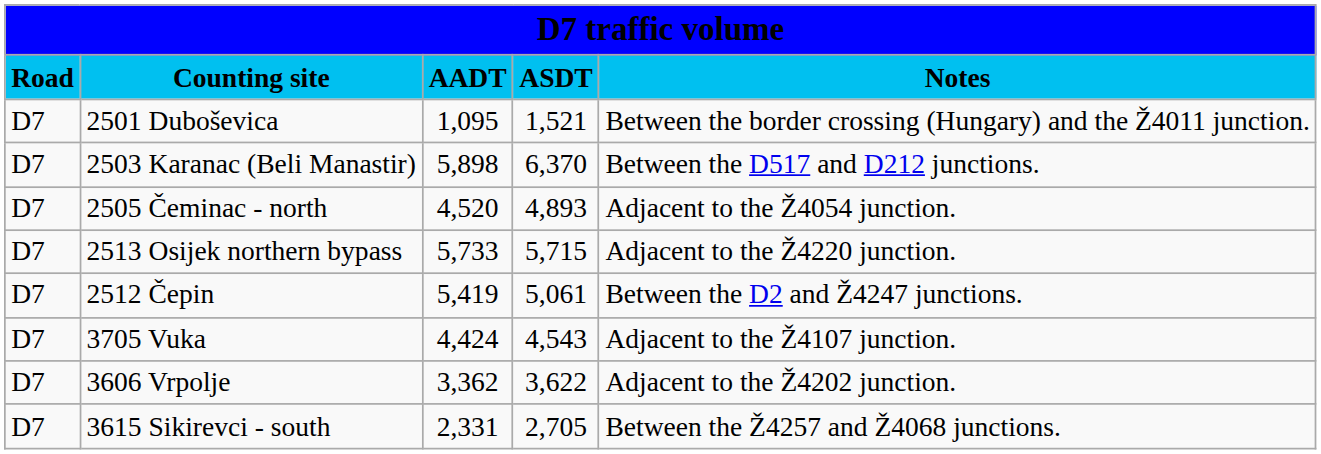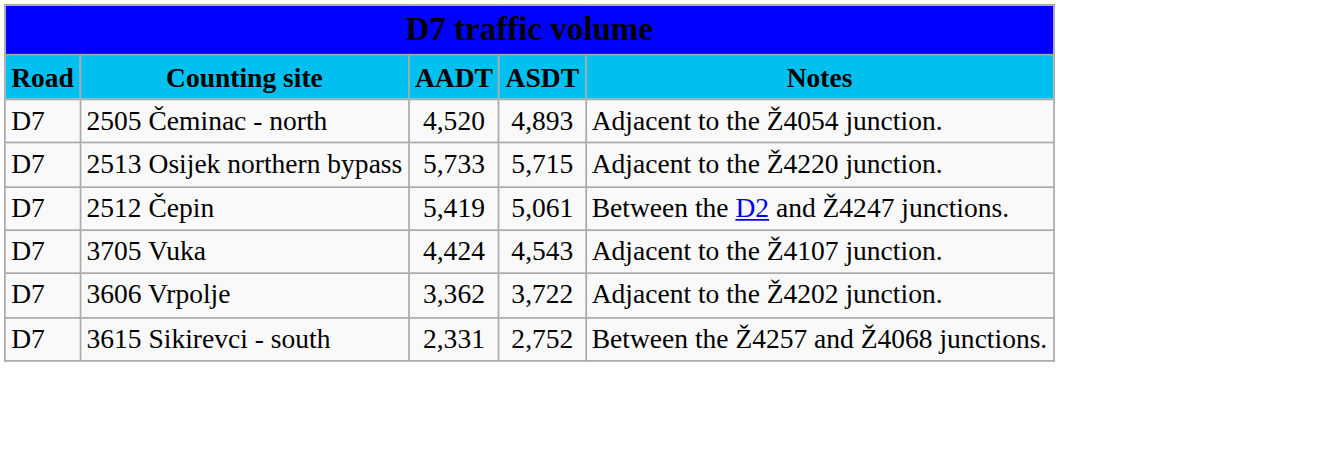- row: D7 | 2501 Duboševica | 1,095 | 1,521 | Between the border crossing (Hungary) and the Ž4011 junction.
- row: D7 | 2503 Karanac (Beli Manastir) | 5,898 | 6,370 | Between the D517 and D212 junctions.
3606 Vrpolje | column 4: 3,622 -> 3,722
3615 Sikirevci - south | column 4: 2,705 -> 2,752
